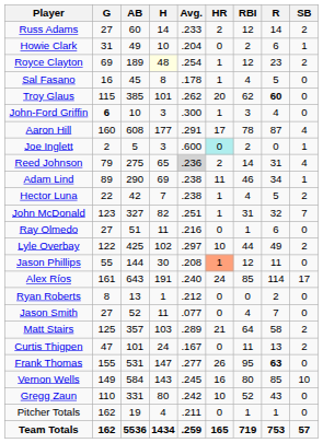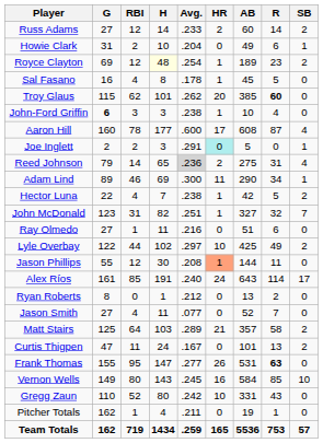columns swapped: AB <-> RBI
John-Ford Griffin | Avg.: .300 -> .238
Aaron Hill | Avg.: .291 -> .600
Joe Inglett | Avg.: .600 -> .291
Adam Lind | Avg.: .238 -> .300
